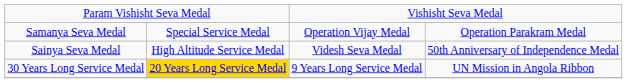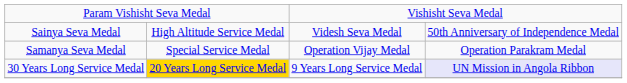rows swapped: Samanya Seva Medal <-> Sainya Seva Medal
30 Years Long Service Medal | column 4: no background -> lavender background
